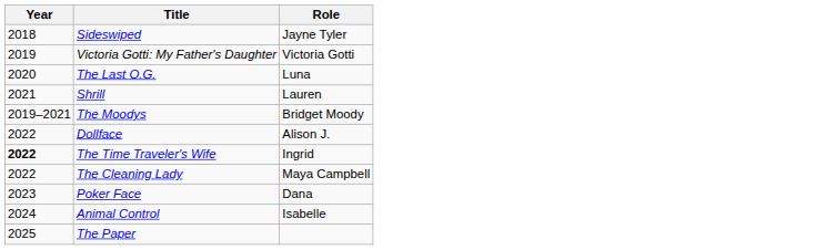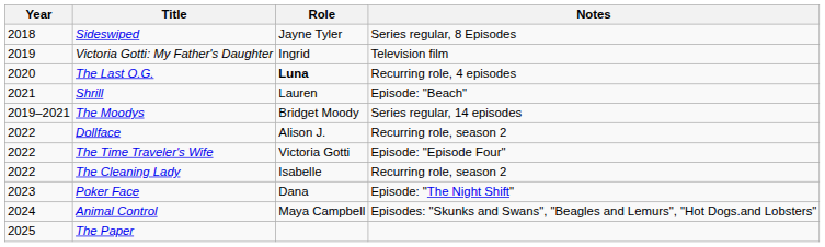+ column: Notes | Series regular, 8 Episodes | Television film | Recurring role, 4 episodes | Episode: "Beach" | Series regular, 14 episodes | Recurring role, season 2 | Episode: "Episode Four" | Recurring role, season 2 | Episode: "The Night Shift" | Episodes: "Skunks and Swans", "Beagles and Lemurs", "Hot Dogs.and Lobsters"
Victoria Gotti: My Father's Daughter | Role: Victoria Gotti -> Ingrid
The Last O.G. | Role: normal -> bold
The Time Traveler's Wife | Year: bold -> normal
The Time Traveler's Wife | Role: Ingrid -> Victoria Gotti
The Cleaning Lady | Role: Maya Campbell -> Isabelle
Animal Control | Role: Isabelle -> Maya Campbell
